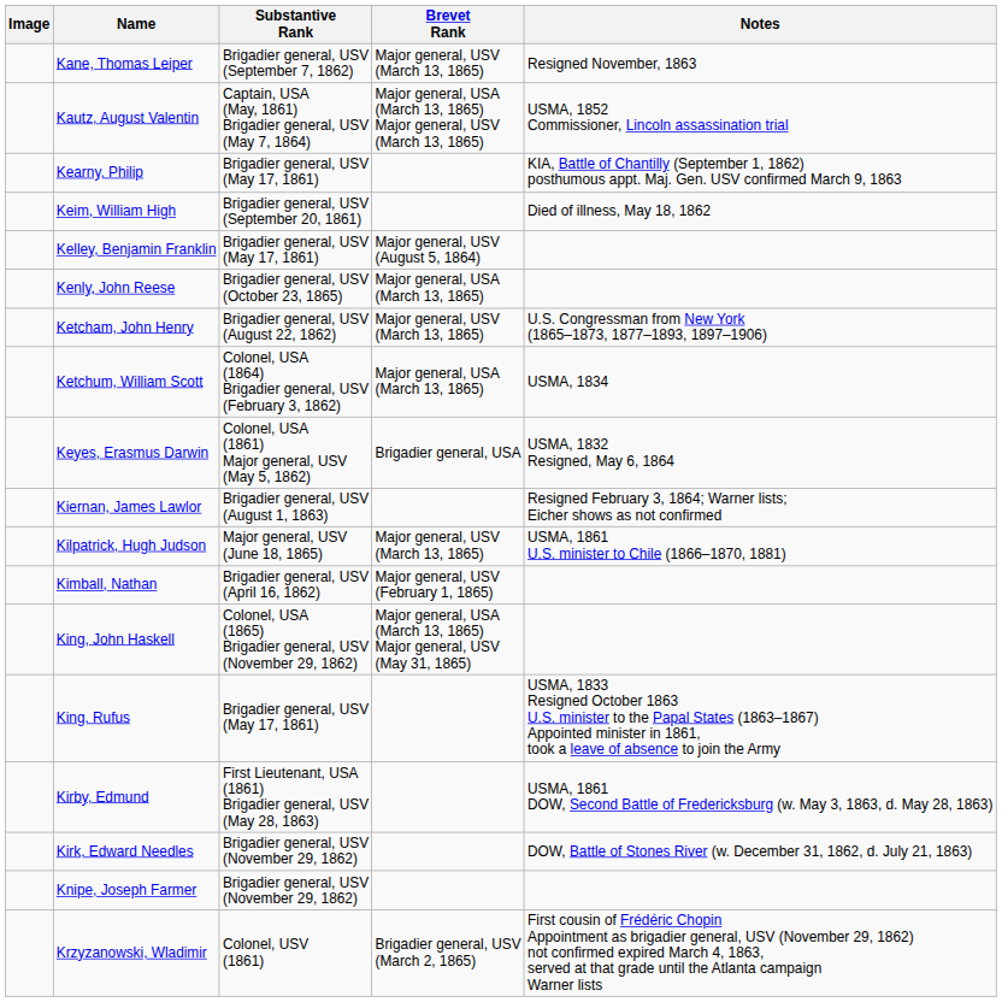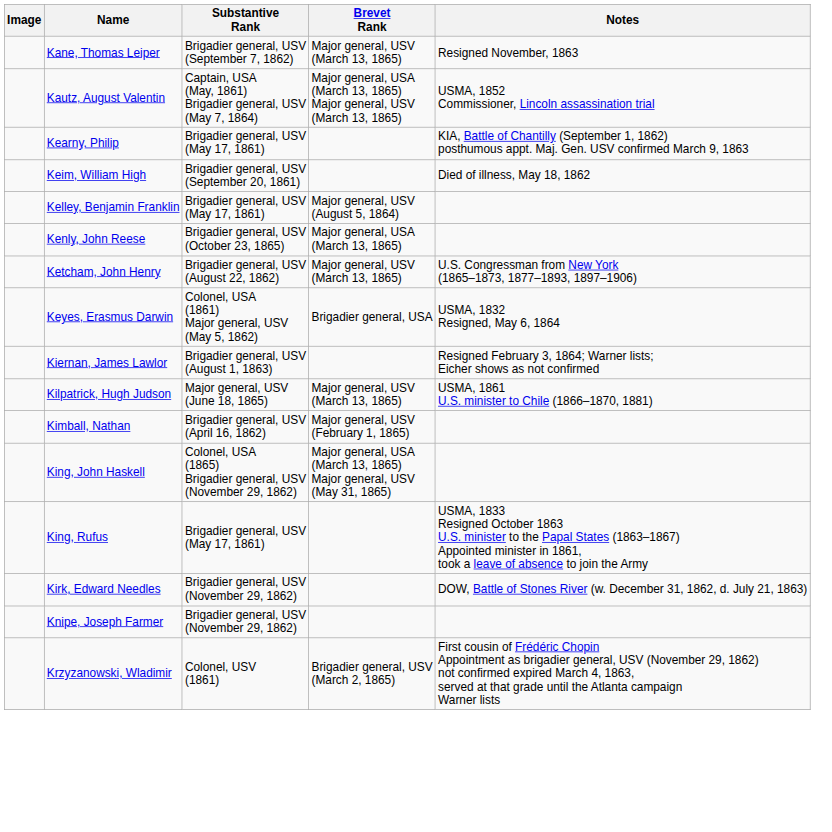- row: Ketchum, William Scott | Colonel, USA (1864) Brigadier general, USV (February 3, 1862) | Major general, USA (March 13, 1865) | USMA, 1834
- row: Kirby, Edmund | First Lieutenant, USA (1861) Brigadier general, USV (May 28, 1863) | USMA, 1861 DOW, Second Battle of Fredericksburg (w. May 3, 1863, d. May 28, 1863)
